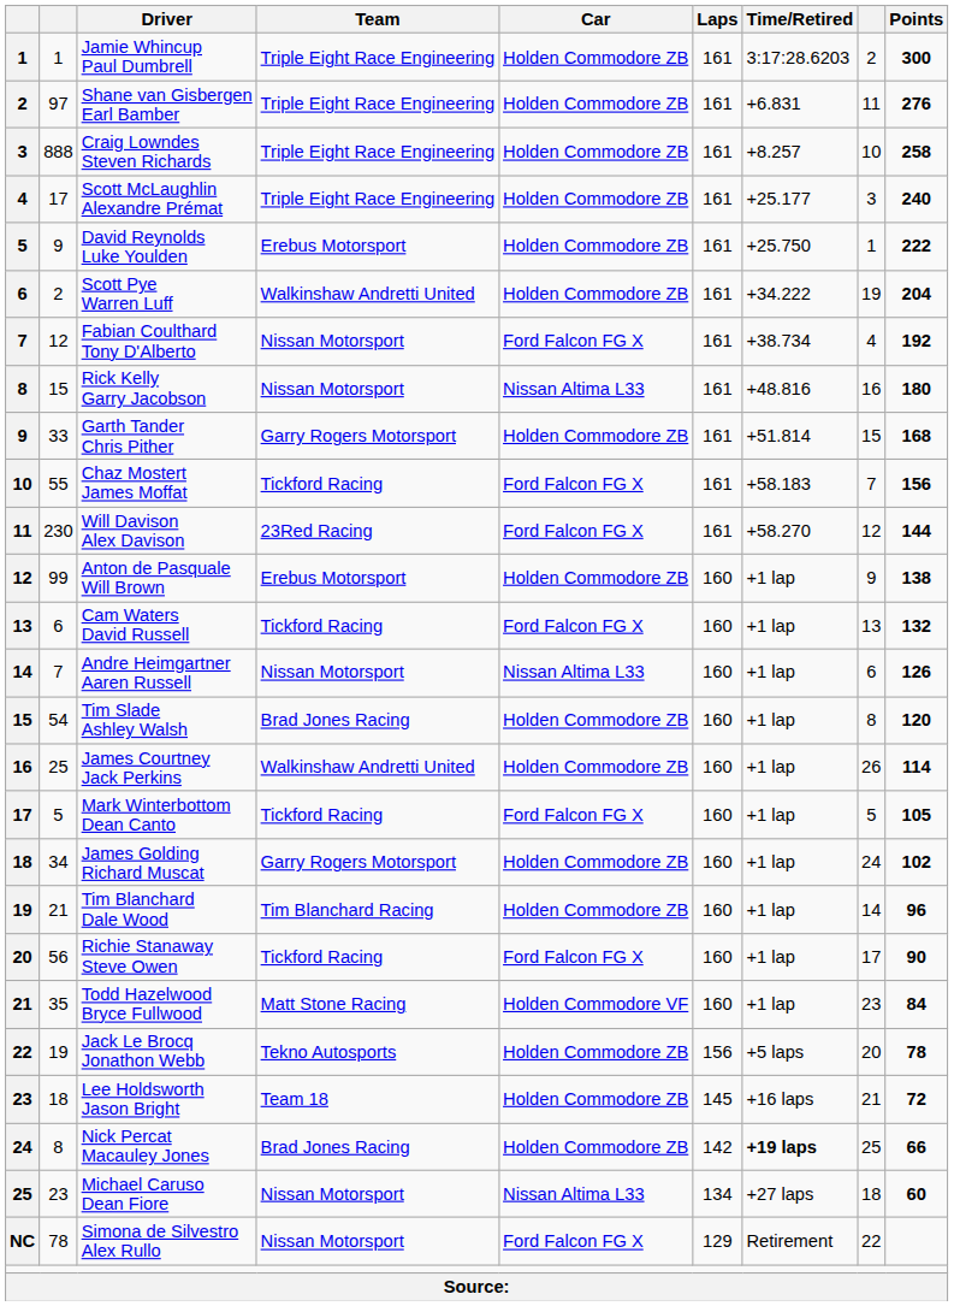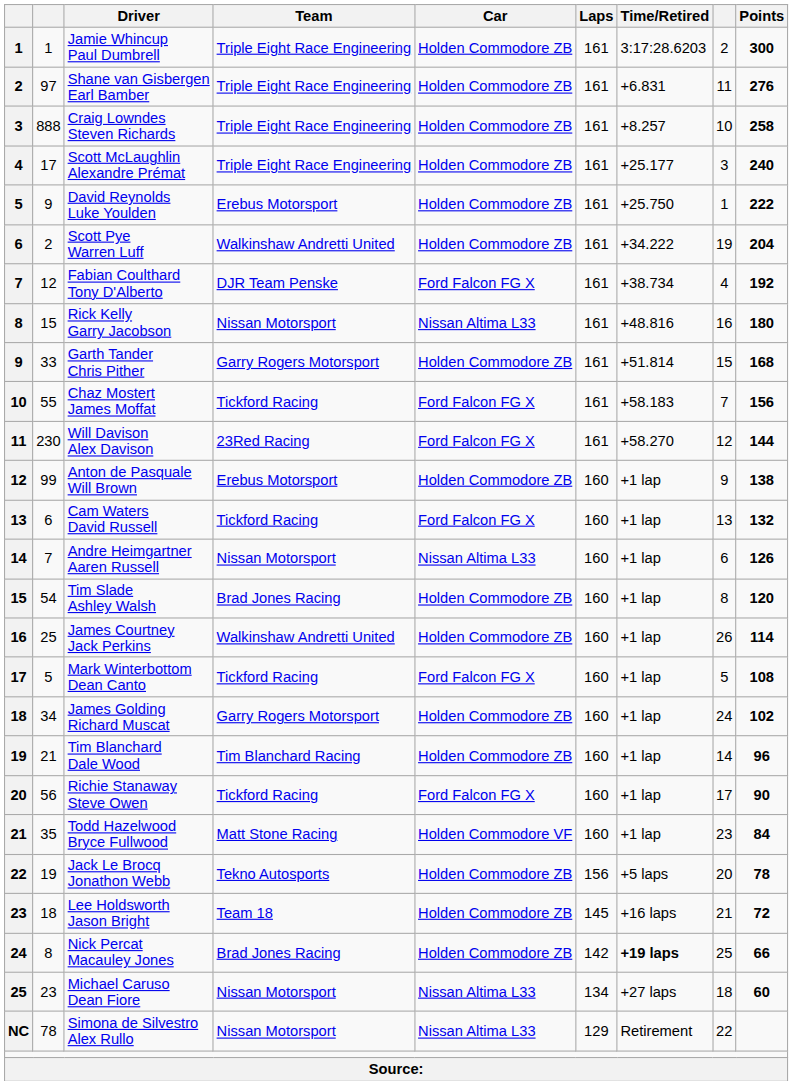Fabian Coulthard Tony D'Alberto | Team: Nissan Motorsport -> DJR Team Penske
Mark Winterbottom Dean Canto | Points: 105 -> 108
Simona de Silvestro Alex Rullo | Car: Ford Falcon FG X -> Nissan Altima L33
